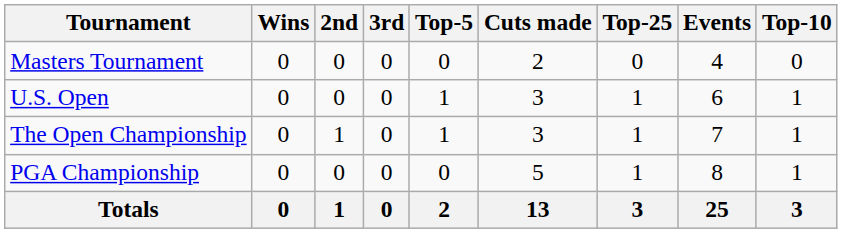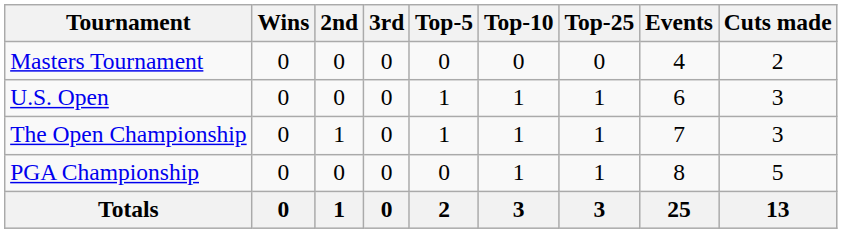columns swapped: Top-10 <-> Cuts made
